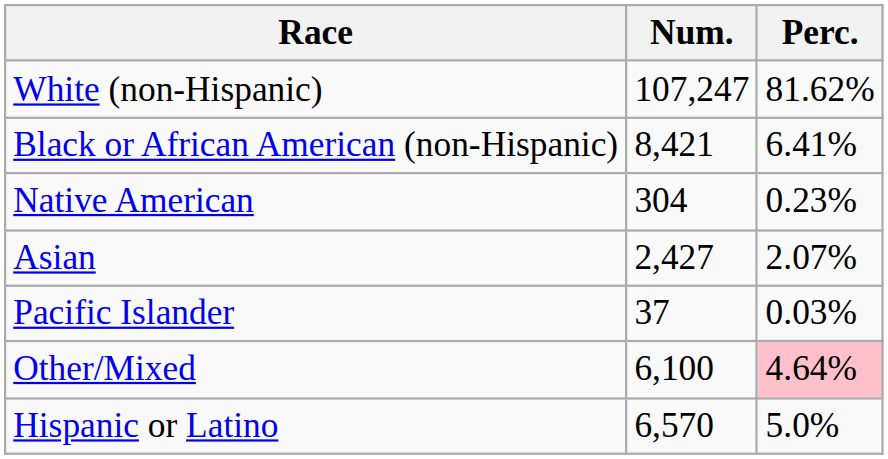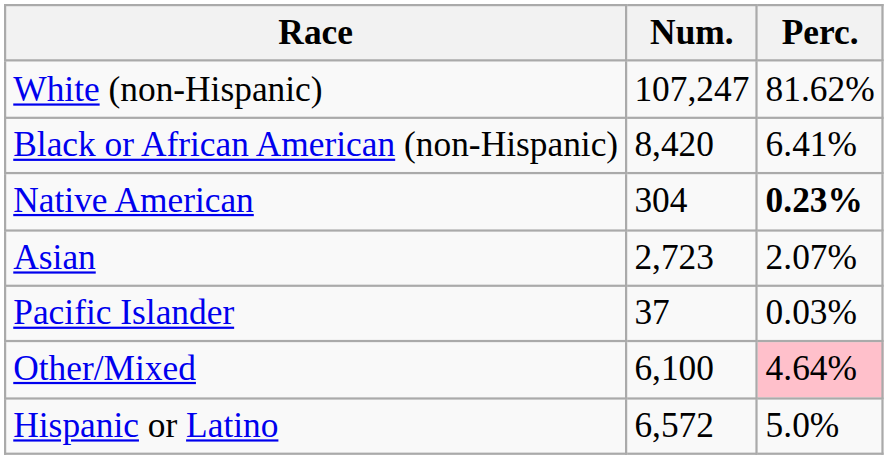Black or African American (non-Hispanic) | Num.: 8,421 -> 8,420
Native American | Perc.: normal -> bold
Asian | Num.: 2,427 -> 2,723
Hispanic or Latino | Num.: 6,570 -> 6,572
